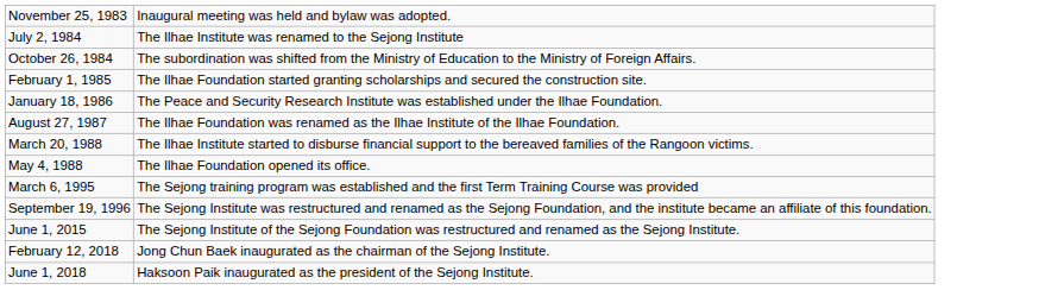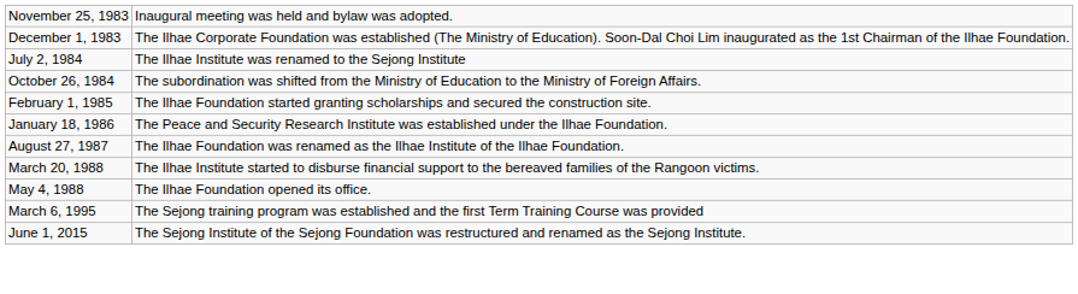+ row: December 1, 1983 | The Ilhae Corporate Foundation was established (The Ministry of Education). Soon-Dal Choi Lim inaugurated as the 1st Chairman of the Ilhae Foundation.
- row: September 19, 1996 | The Sejong Institute was restructured and renamed as the Sejong Foundation, and the institute became an affiliate of this foundation.
- row: February 12, 2018 | Jong Chun Baek inaugurated as the chairman of the Sejong Institute.
- row: June 1, 2018 | Haksoon Paik inaugurated as the president of the Sejong Institute.
